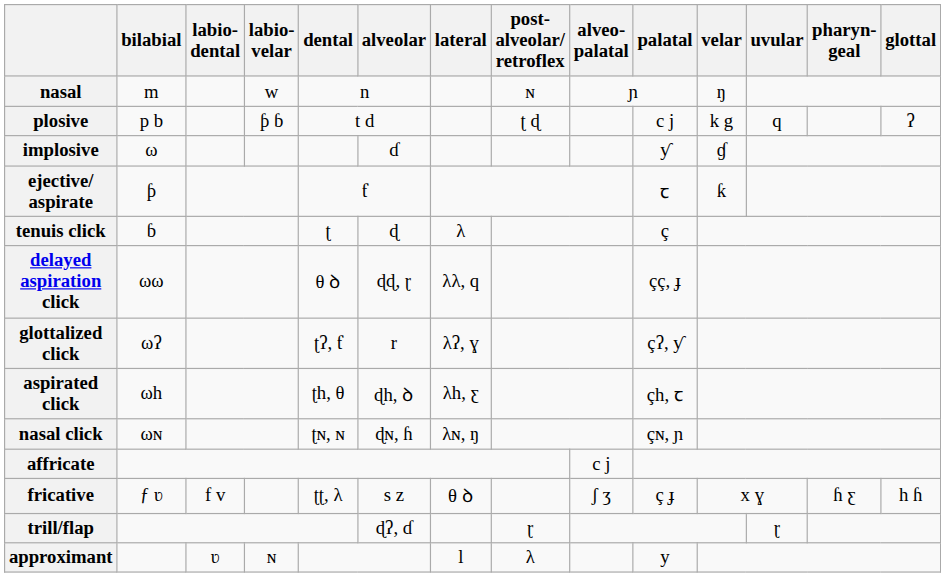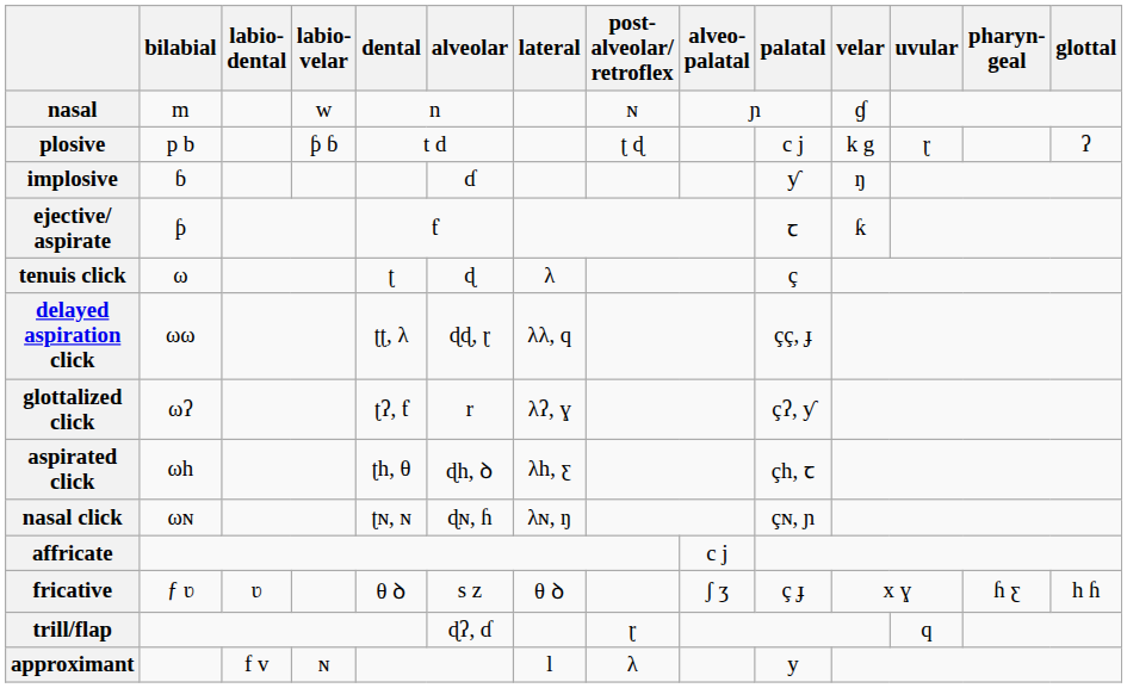nasal | velar: ŋ -> ɠ
plosive | uvular: q -> ɽ
implosive | bilabial: ω -> ɓ
implosive | velar: ɠ -> ŋ
tenuis click | bilabial: ɓ -> ω
delayed aspiration click | dental: θ ꝺ -> ʈʈ, λ
fricative | labio- dental: f v -> ʋ
fricative | dental: ʈʈ, λ -> θ ꝺ
trill/flap | uvular: ɽ -> q
approximant | labio- dental: ʋ -> f v
